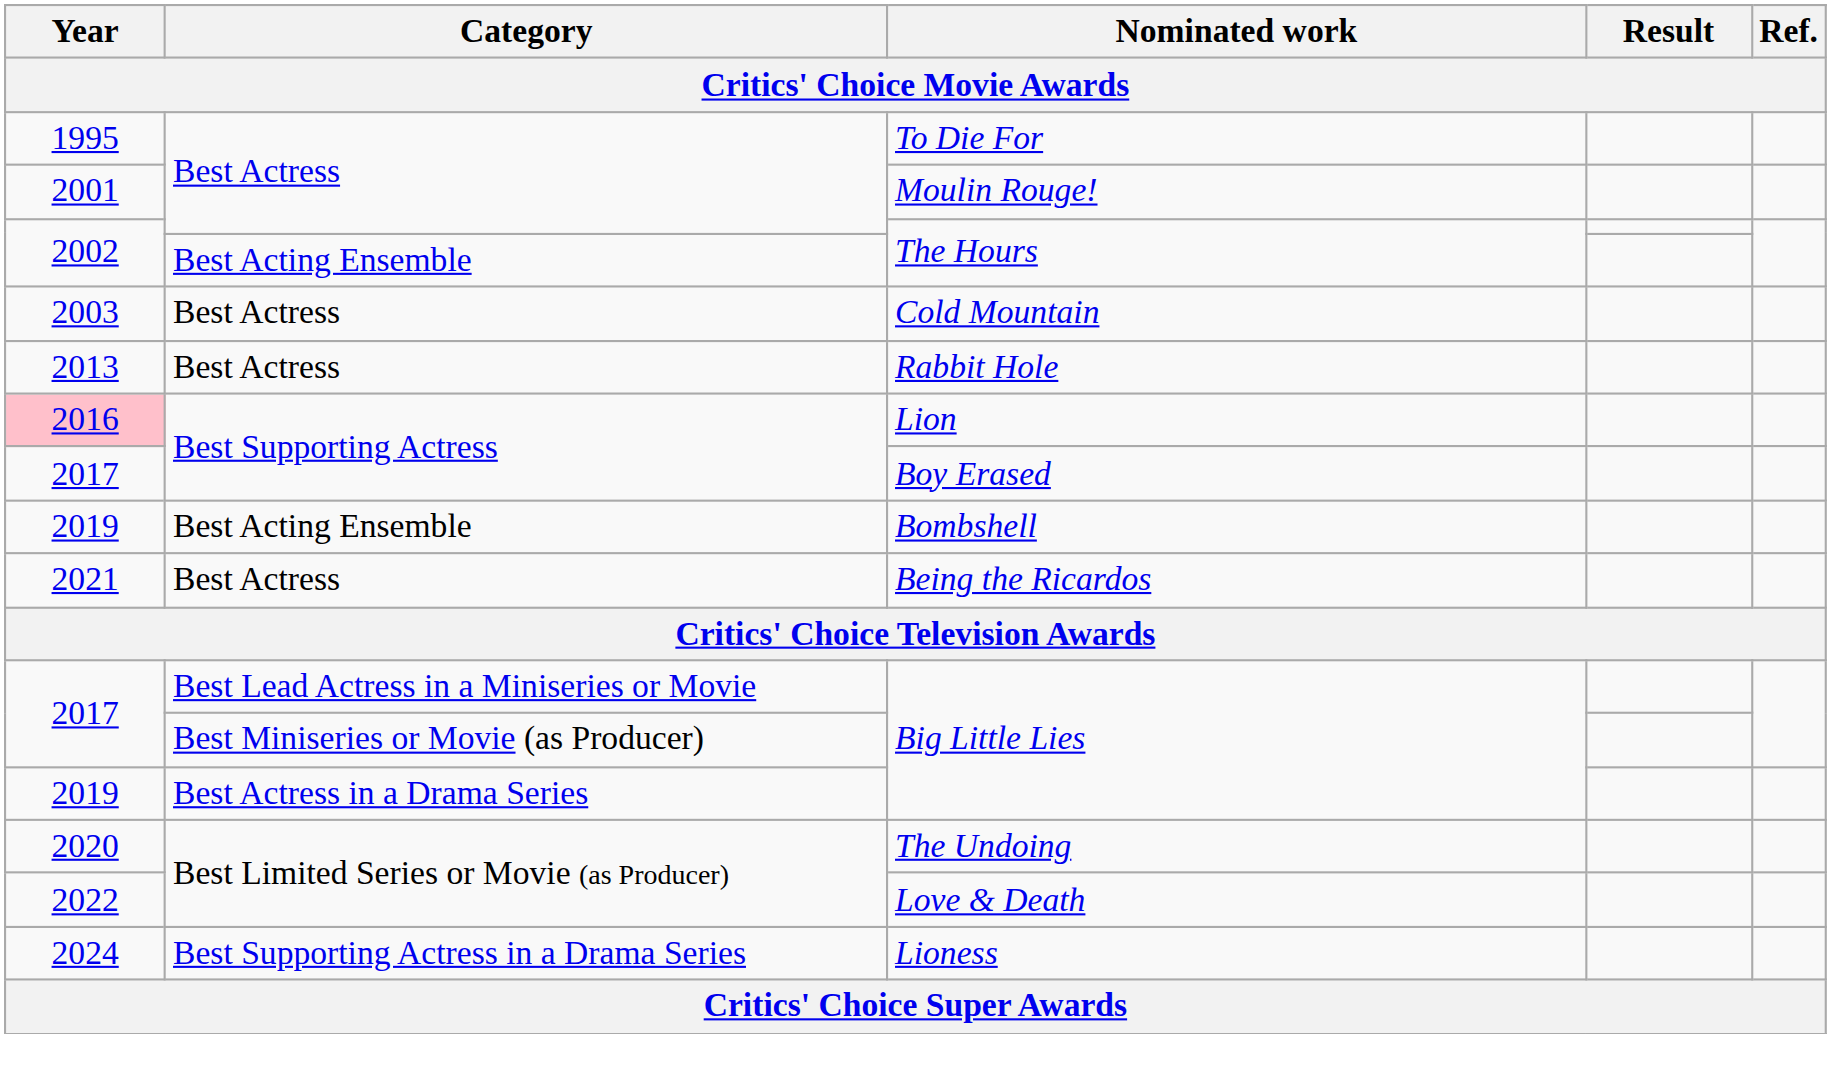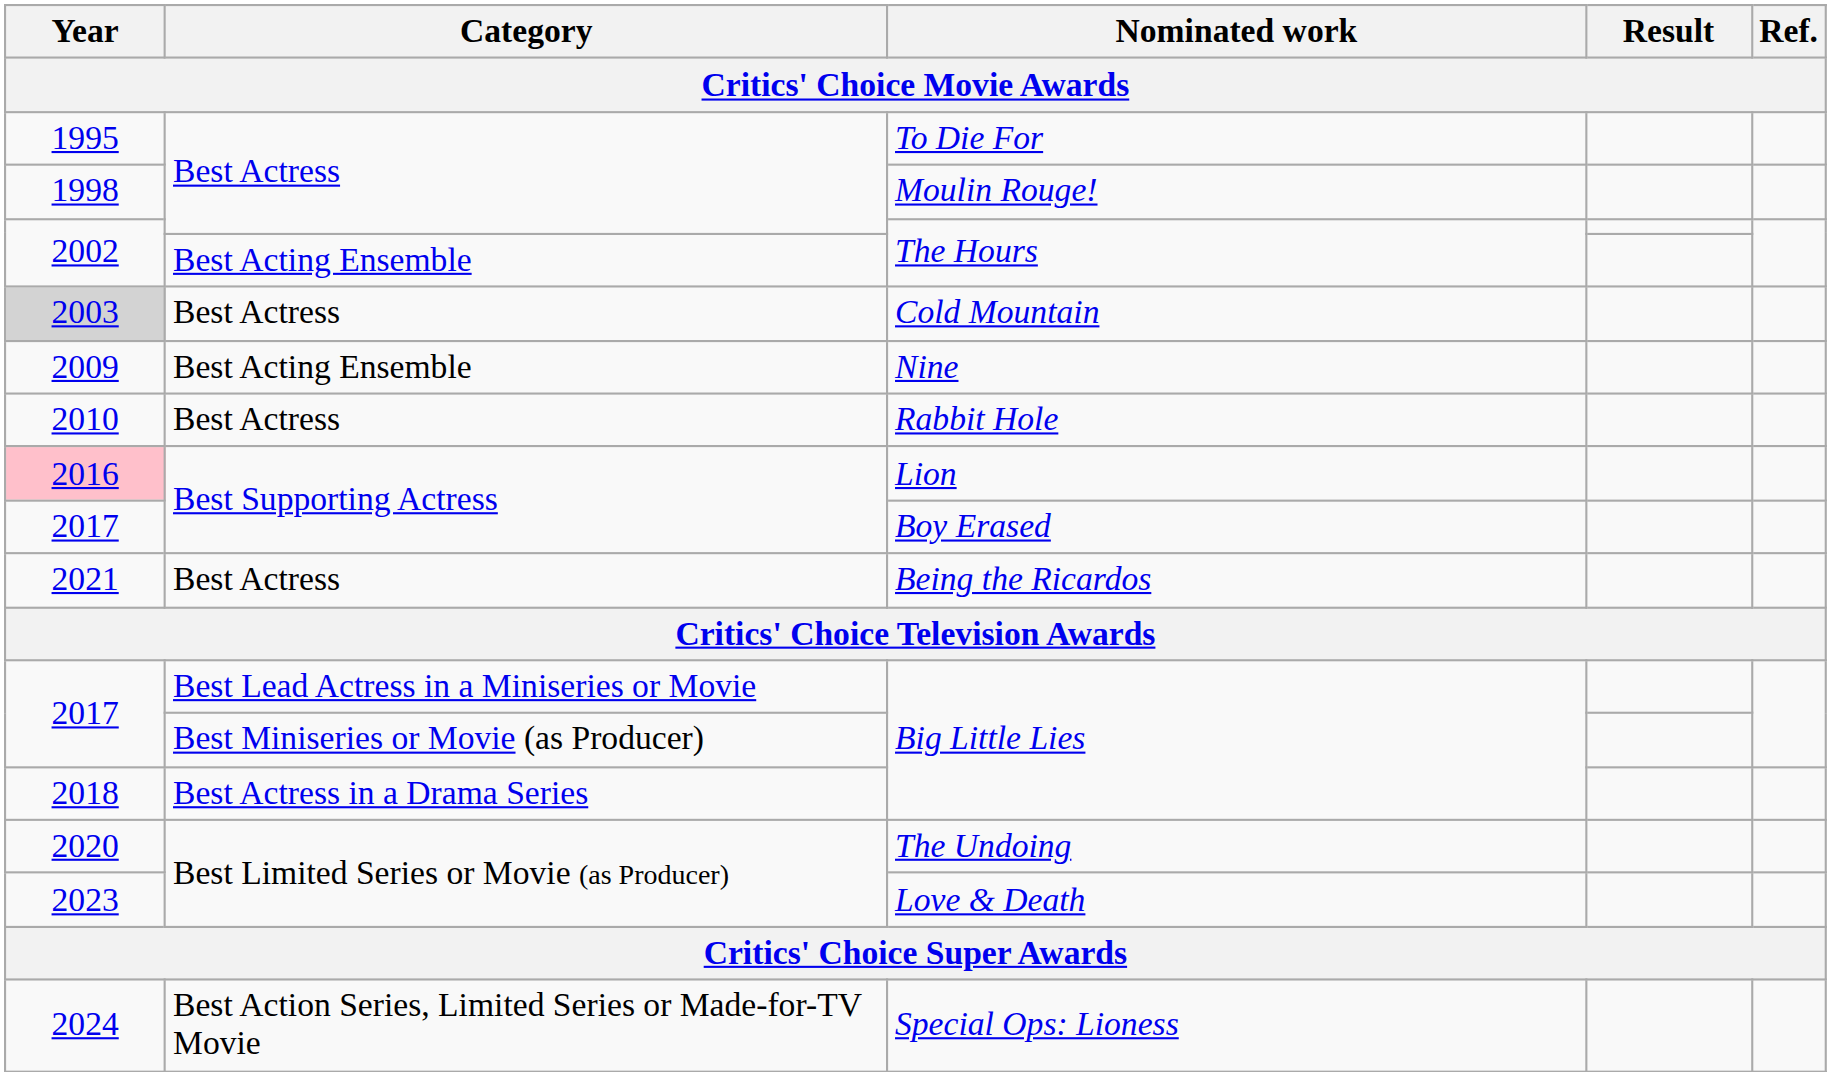Moulin Rouge! | Year: 2001 -> 1998
Cold Mountain | Year: no background -> lightgrey background
+ row: 2009 | Best Acting Ensemble | Nine
Rabbit Hole | Year: 2013 -> 2010
- row: 2019 | Best Acting Ensemble | Bombshell
Best Actress in a Drama Series / Big Little Lies | Year: 2019 -> 2018
Love & Death | Year: 2022 -> 2023
- row: 2024 | Best Supporting Actress in a Drama Series | Lioness
+ row: 2024 | Best Action Series, Limited Series or Made-for-TV Movie | Special Ops: Lioness
